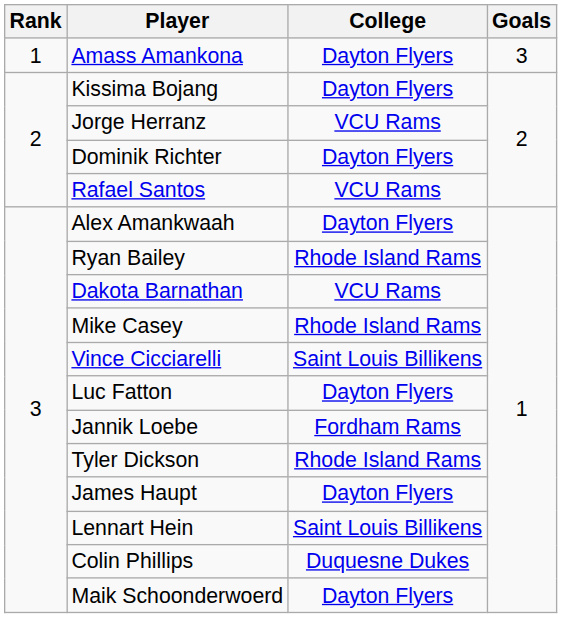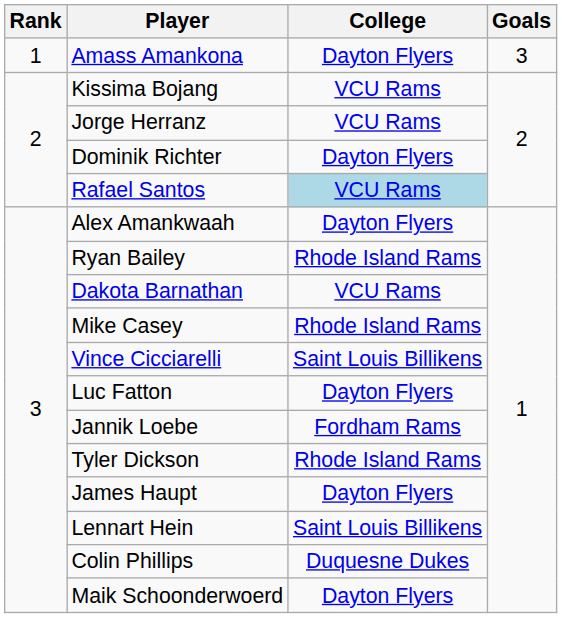Kissima Bojang | College: Dayton Flyers -> VCU Rams
Rafael Santos | College: no background -> lightblue background
